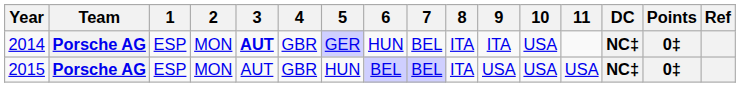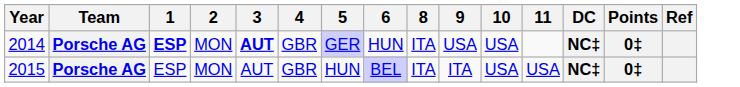- column: 7 | BEL | BEL
2014 | 1: normal -> bold
2014 | 9: ITA -> USA
2015 | 9: USA -> ITA
